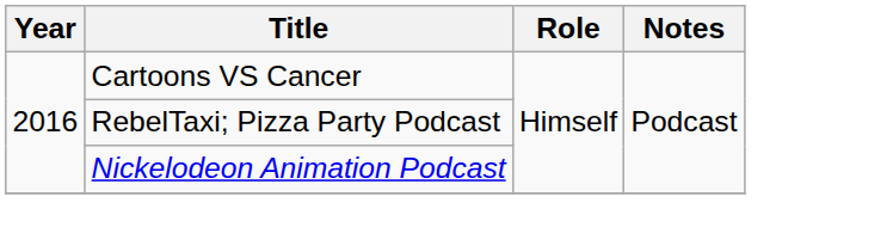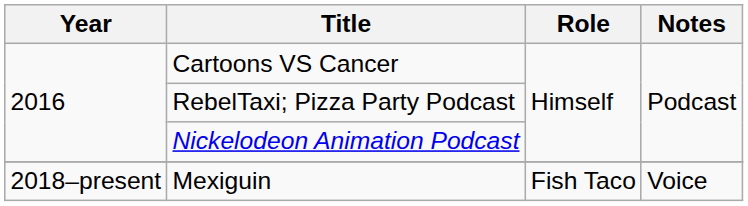+ row: 2018–present | Mexiguin | Fish Taco | Voice
